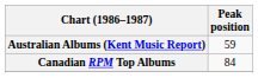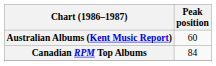Australian Albums (Kent Music Report) | Peak position: 59 -> 60
